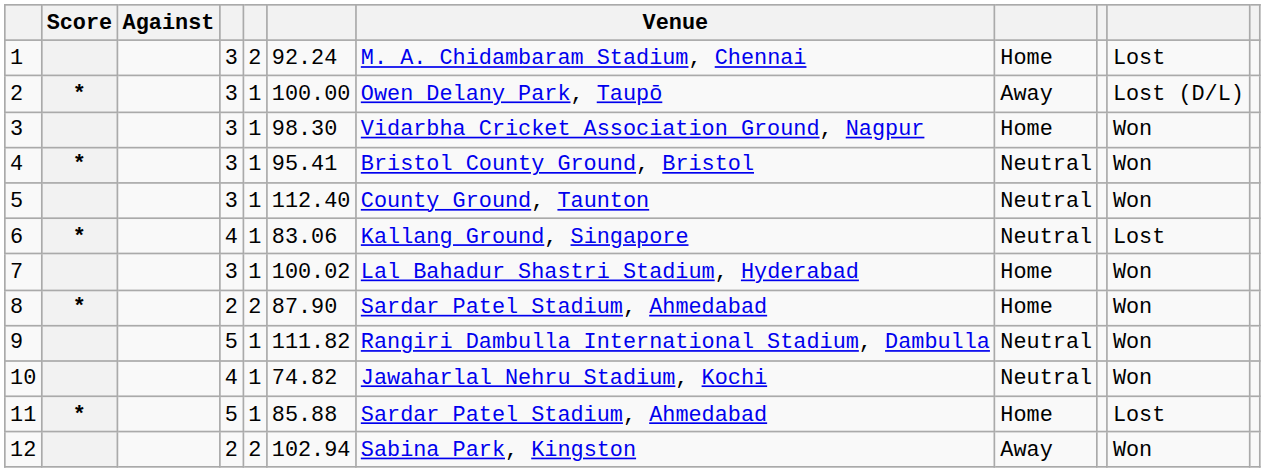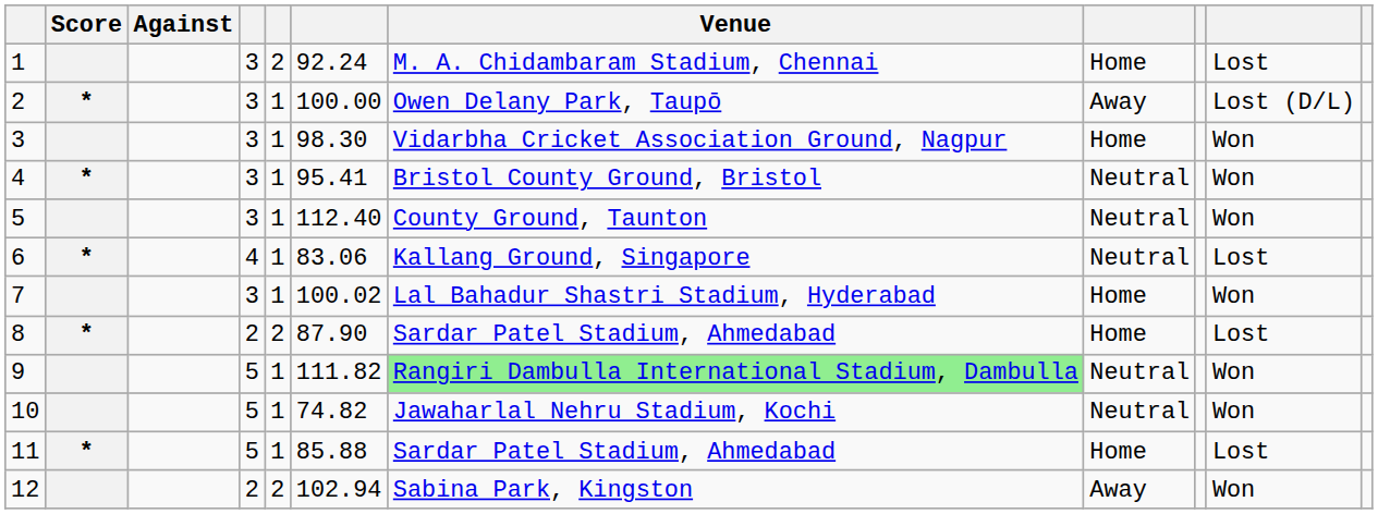8 | column 10: Won -> Lost
9 | Venue: no background -> lightgreen background
10 | column 4: 4 -> 5
